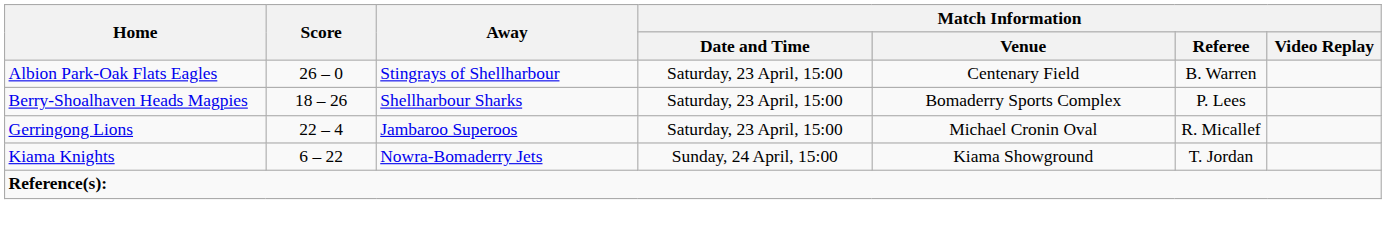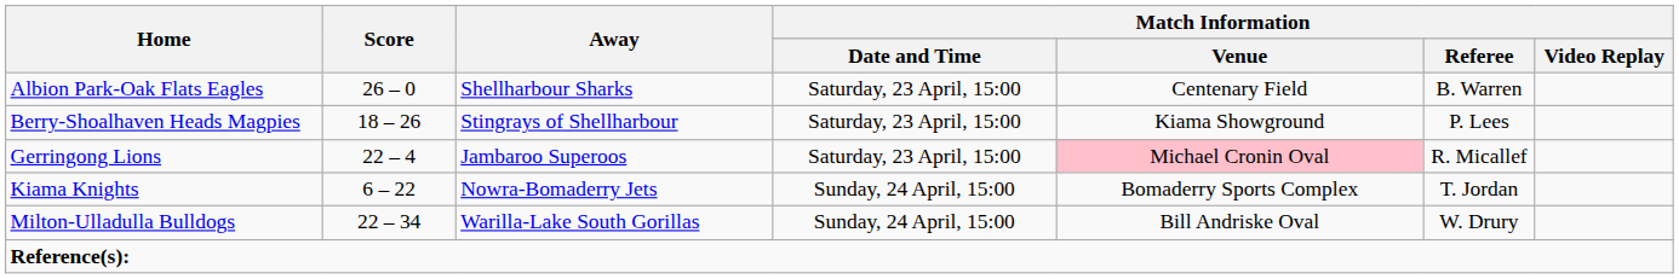Albion Park-Oak Flats Eagles | Away: Stingrays of Shellharbour -> Shellharbour Sharks
Berry-Shoalhaven Heads Magpies | Away: Shellharbour Sharks -> Stingrays of Shellharbour
Berry-Shoalhaven Heads Magpies | Match Information / Venue: Bomaderry Sports Complex -> Kiama Showground
Gerringong Lions | Match Information / Venue: no background -> pink background
Kiama Knights | Match Information / Venue: Kiama Showground -> Bomaderry Sports Complex
+ row: Milton-Ulladulla Bulldogs | 22 – 34 | Warilla-Lake South Gorillas | Sunday, 24 April, 15:00 | Bill Andriske Oval | W. Drury
